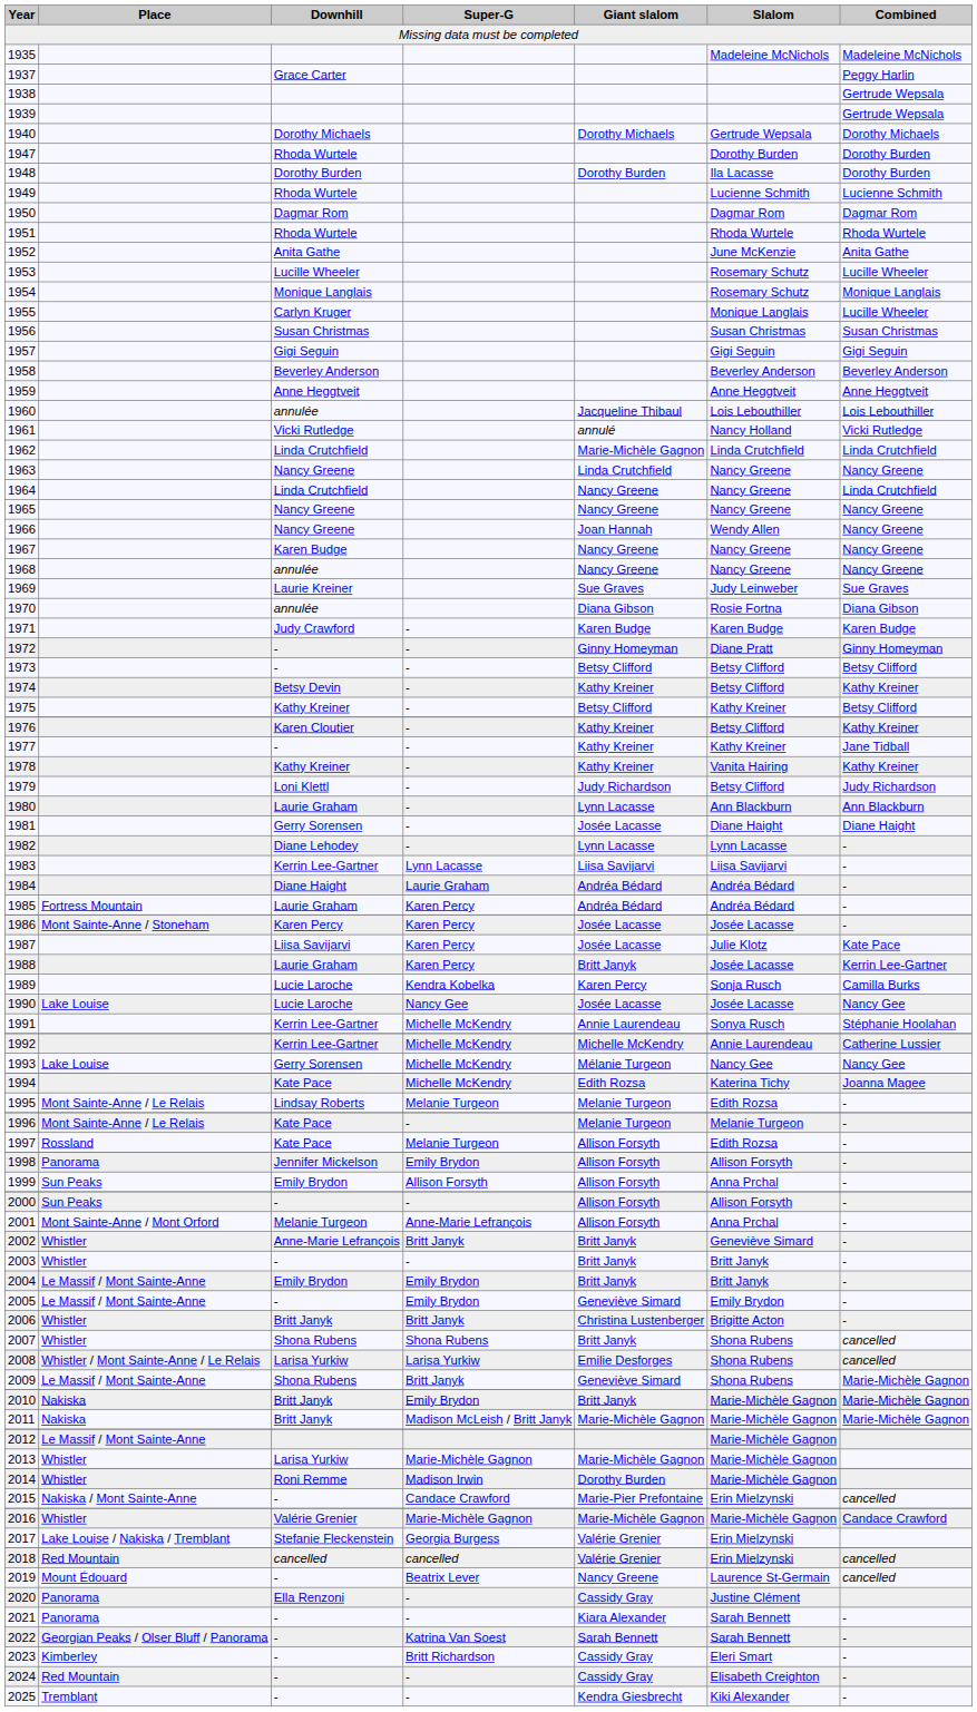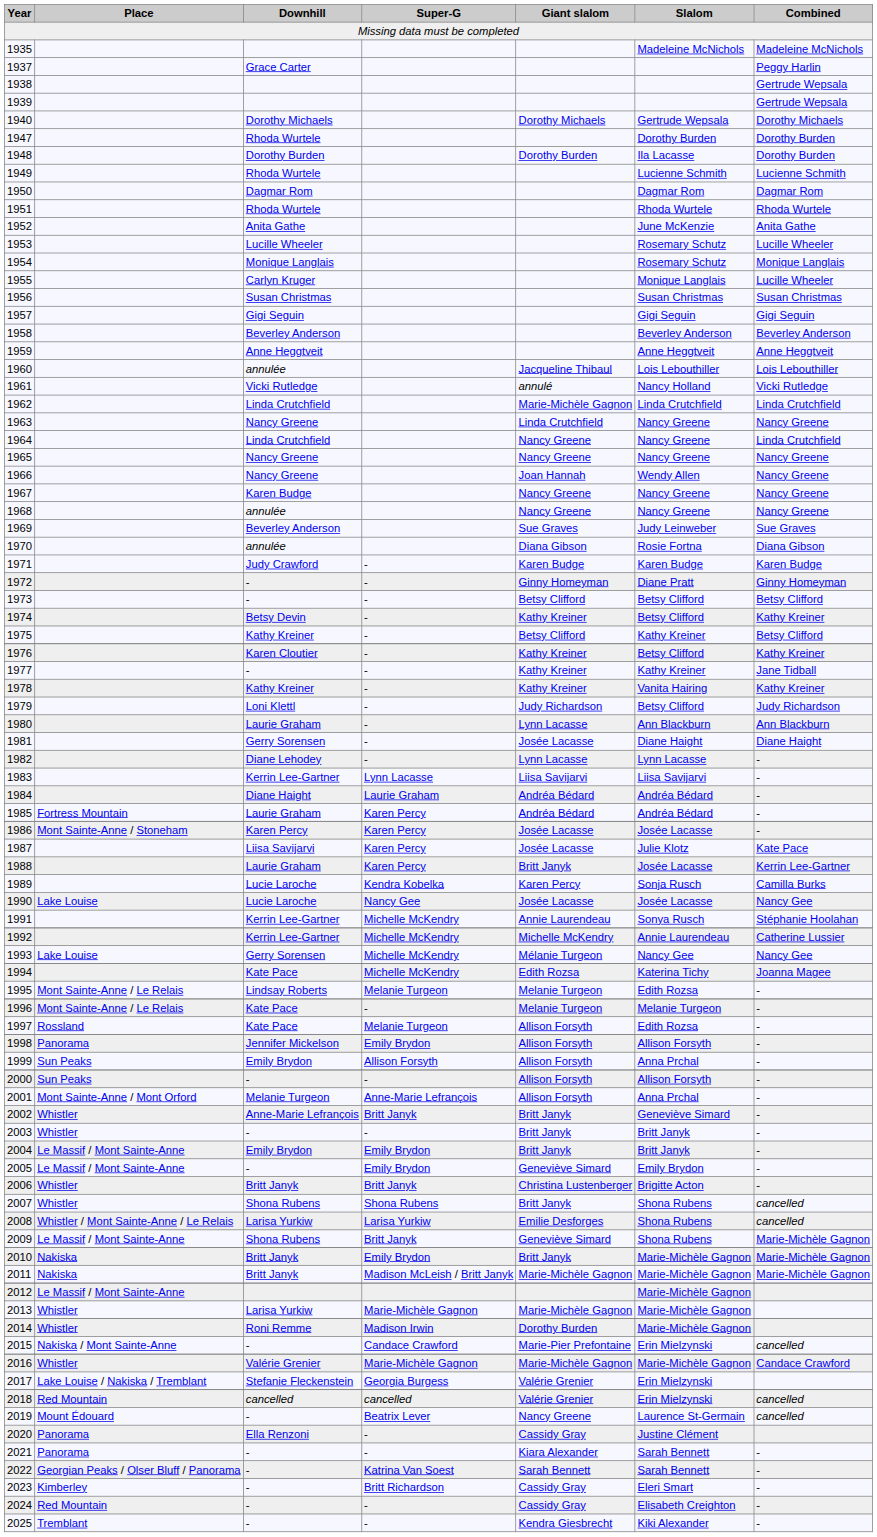1969 | Downhill: Laurie Kreiner -> Beverley Anderson
